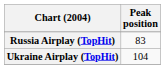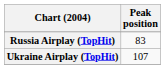Ukraine Airplay (TopHit) | Peak position: 104 -> 107
